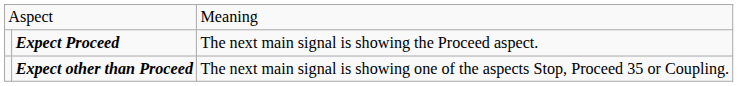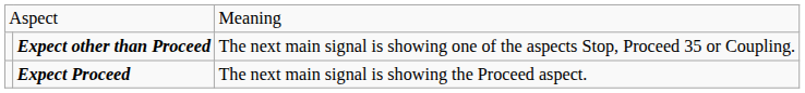rows swapped: Expect other than Proceed <-> Expect Proceed
